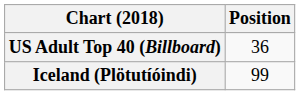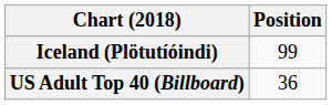rows swapped: Iceland (Plötutíóindi) <-> US Adult Top 40 (Billboard)
